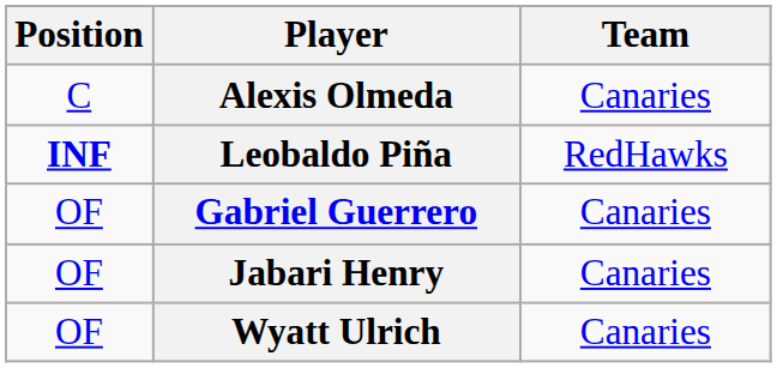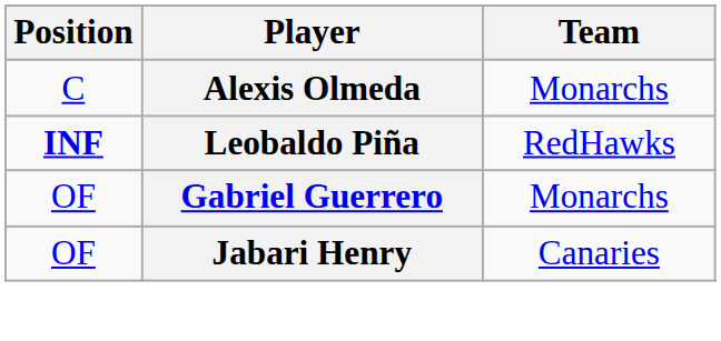Alexis Olmeda | Team: Canaries -> Monarchs
Gabriel Guerrero | Team: Canaries -> Monarchs
- row: OF | Wyatt Ulrich | Canaries
